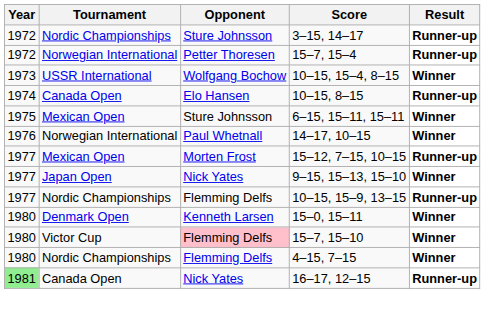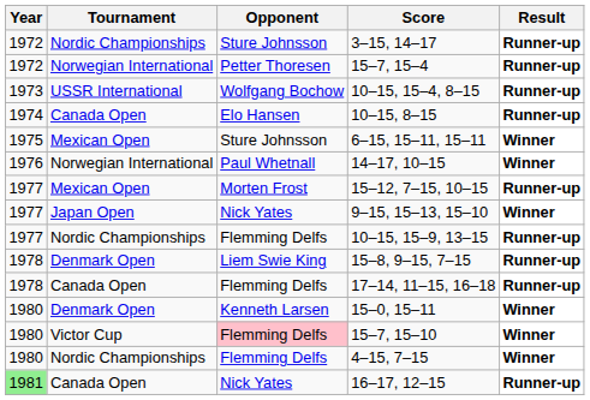10–15, 15–4, 8–15 | Result: Winner -> Runner-up
+ row: 1978 | Denmark Open | Liem Swie King | 15–8, 9–15, 7–15 | Runner-up
+ row: 1978 | Canada Open | Flemming Delfs | 17–14, 11–15, 16–18 | Runner-up
